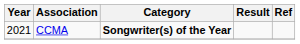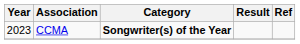CCMA | Year: 2021 -> 2023
